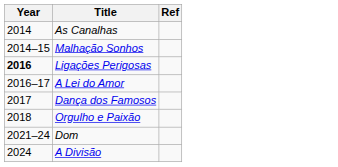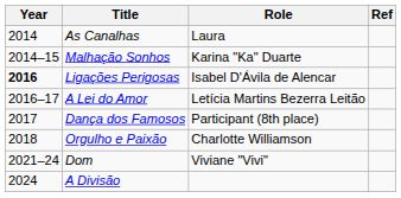+ column: Role | Laura | Karina "Ka" Duarte | Isabel D'Ávila de Alencar | Letícia Martins Bezerra Leitão | Participant (8th place) | Charlotte Williamson | Viviane "Vivi"
